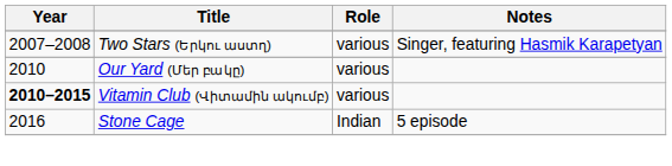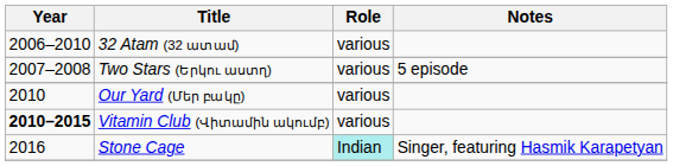+ row: 2006–2010 | 32 Atam (32 ատամ) | various
Two Stars (Երկու աստղ) | Notes: Singer, featuring Hasmik Karapetyan -> 5 episode
Stone Cage | Role: no background -> paleturquoise background
Stone Cage | Notes: 5 episode -> Singer, featuring Hasmik Karapetyan
